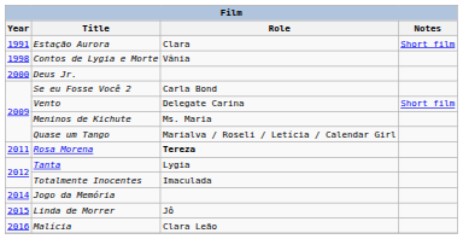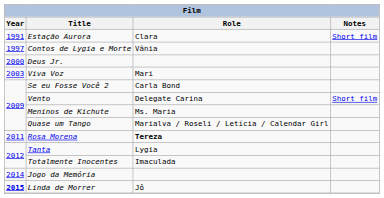Contos de Lygia e Morte | Year: 1998 -> 1997
+ row: 2003 | Viva Voz | Mari
Linda de Morrer | Year: normal -> bold
- row: 2016 | Malícia | Clara Leão
